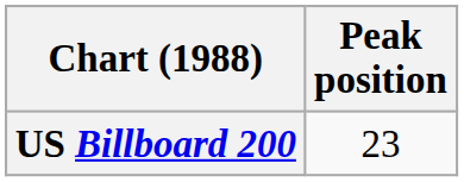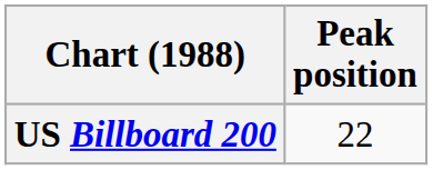US Billboard 200 | Peak position: 23 -> 22
